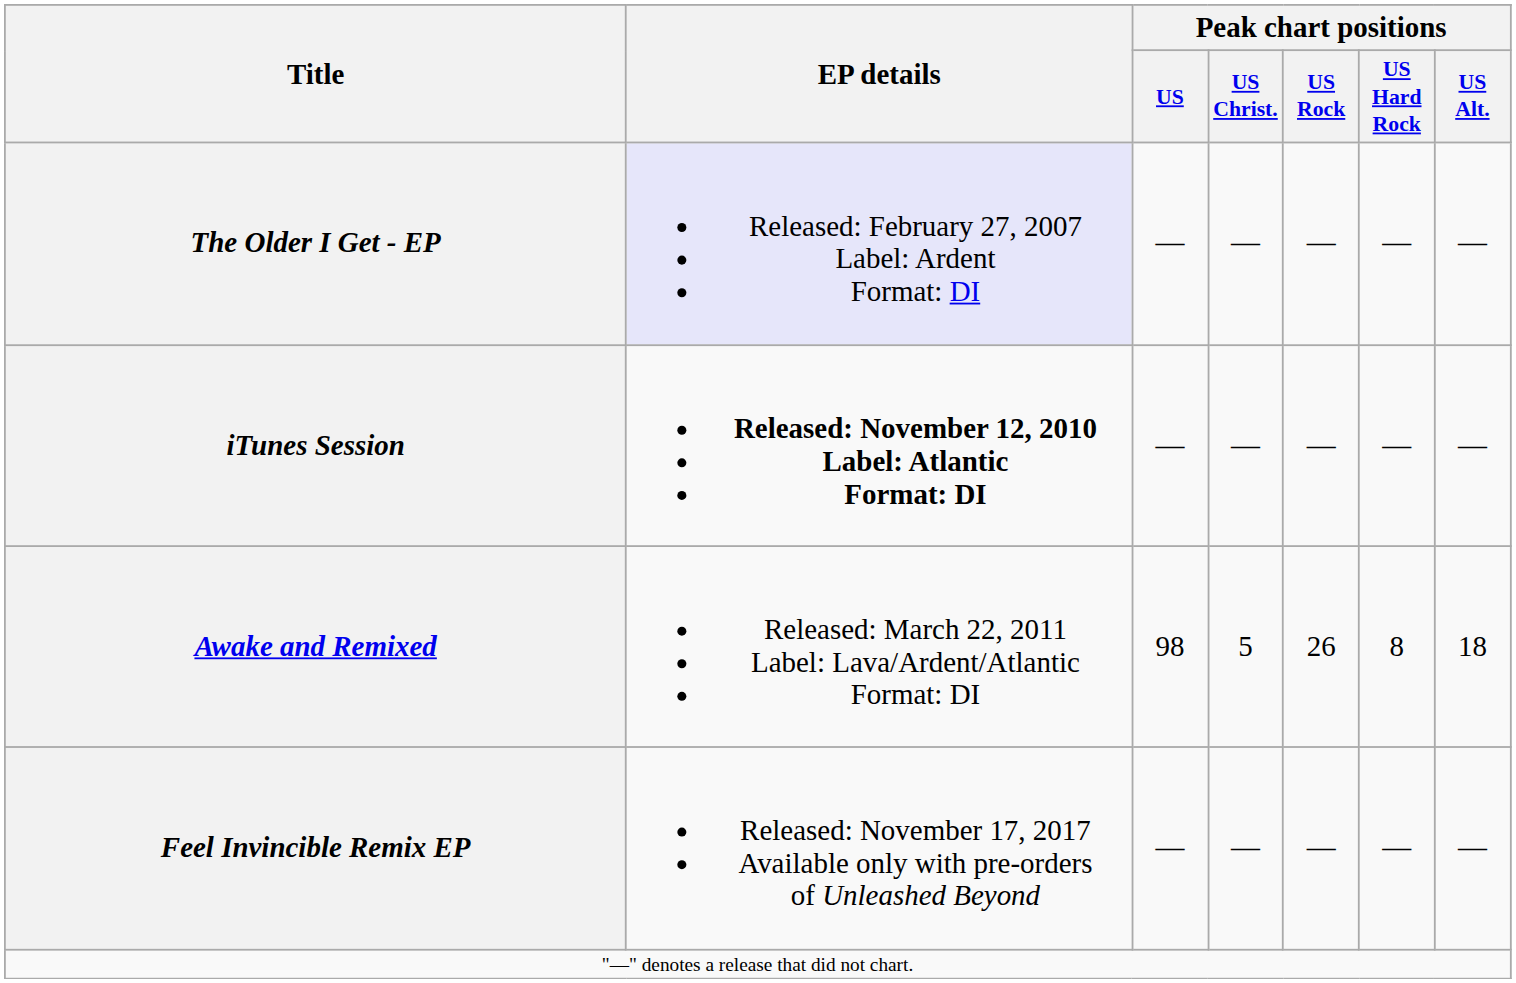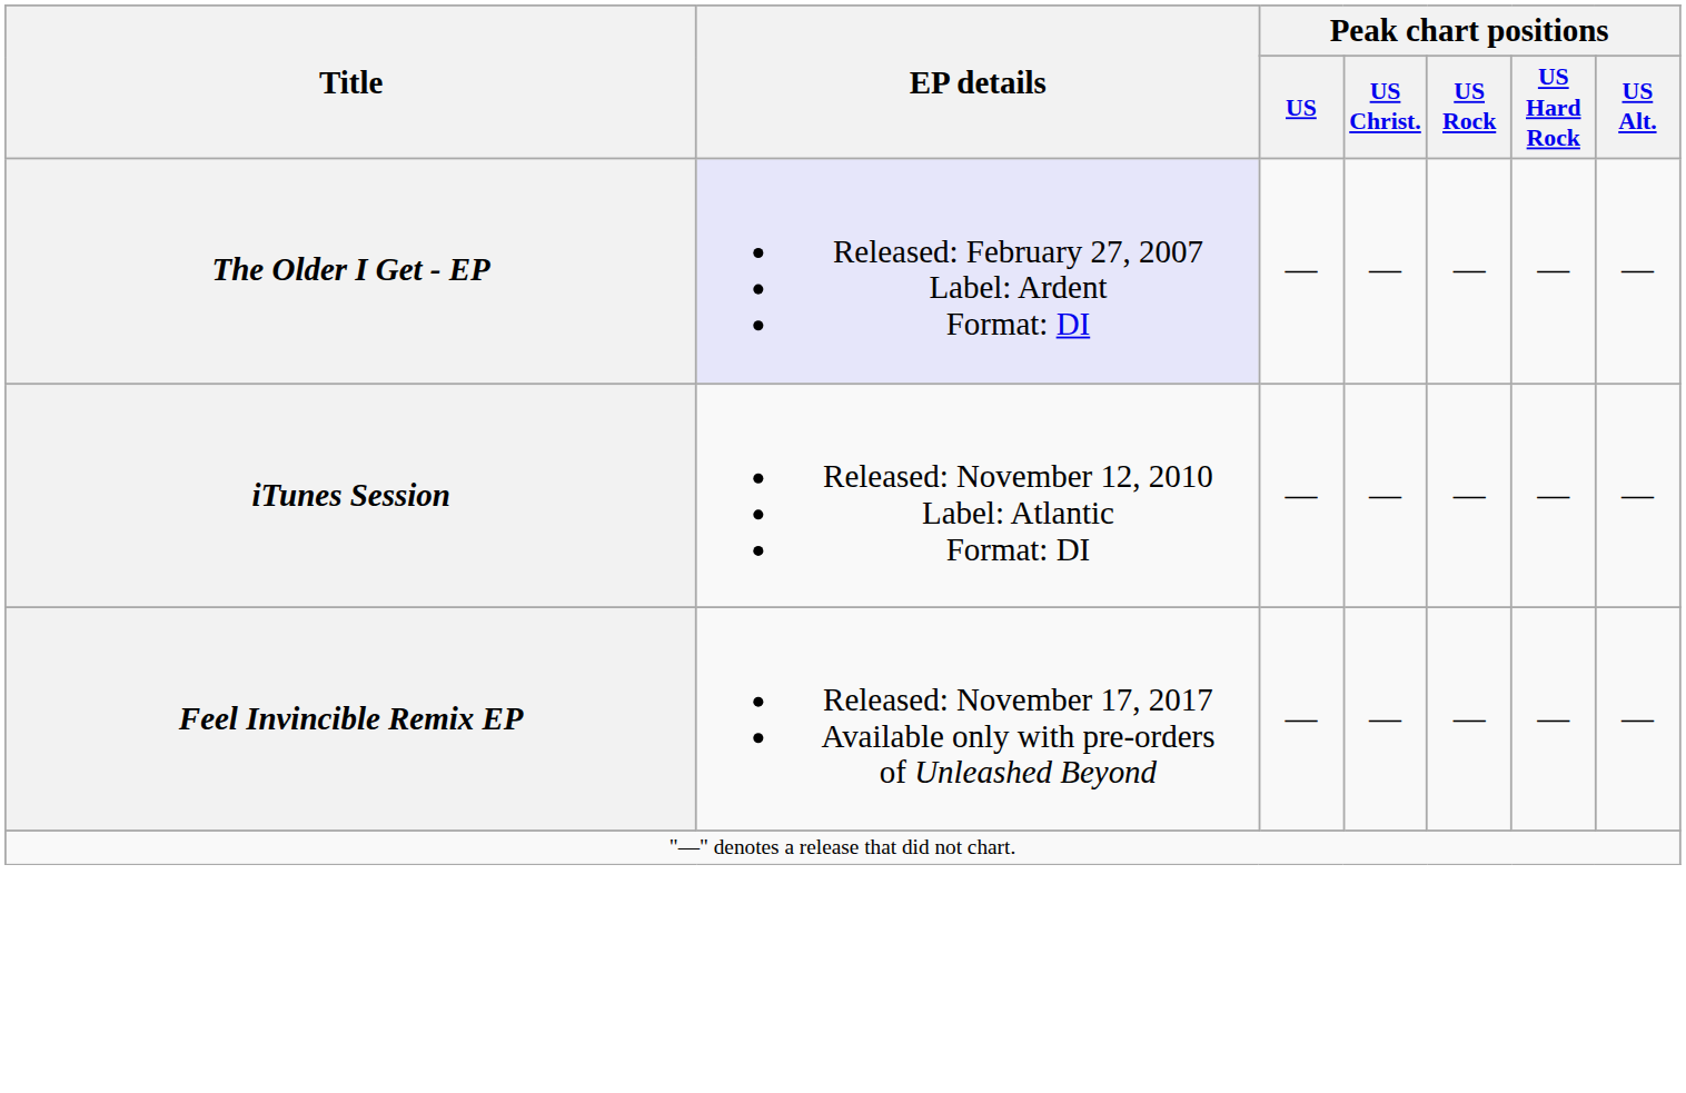iTunes Session | EP details: bold -> normal
- row: Awake and Remixed | Released: March 22, 2011 Label: Lava/Ardent/Atlantic Format: DI | 98 | 5 | 26 | 8 | 18
